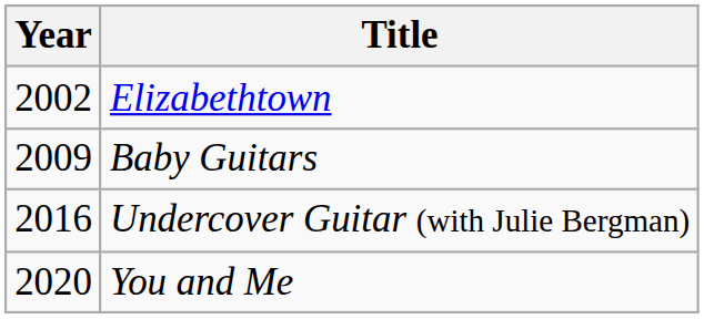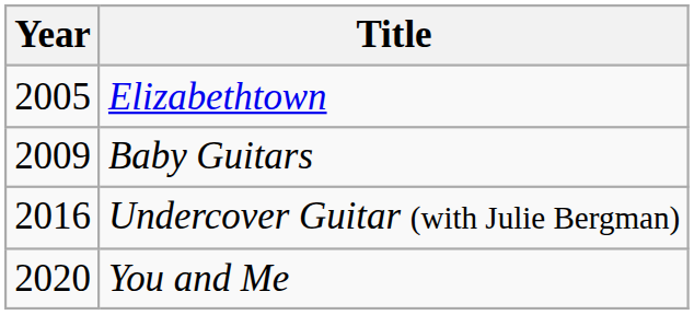Elizabethtown | Year: 2002 -> 2005
